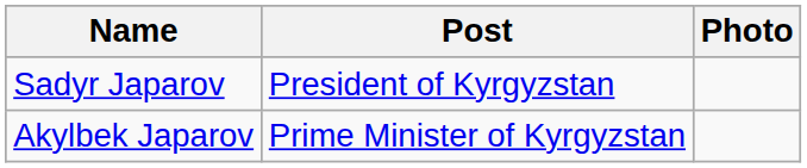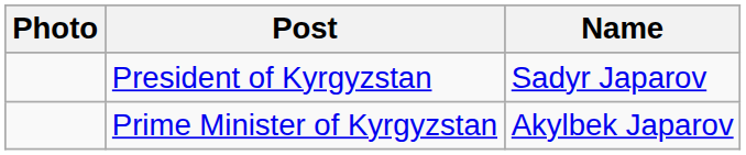columns swapped: Photo <-> Name
